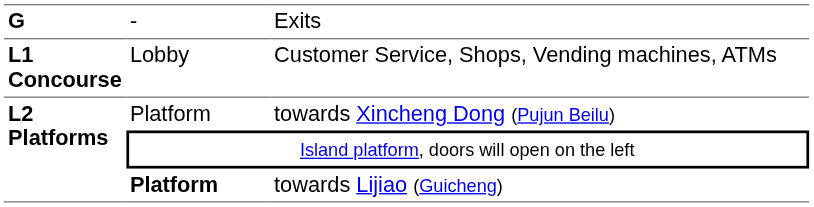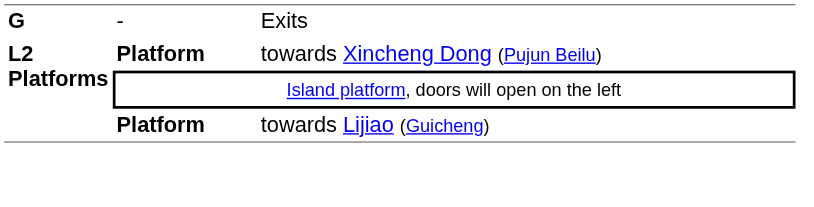- row: L1 Concourse | Lobby | Customer Service, Shops, Vending machines, ATMs
towards Xincheng Dong (Pujun Beilu) | column 2: normal -> bold
